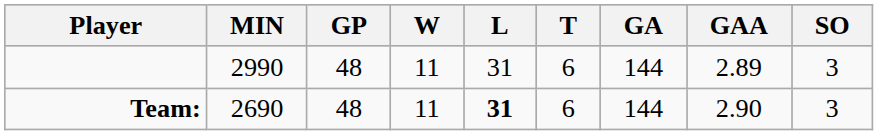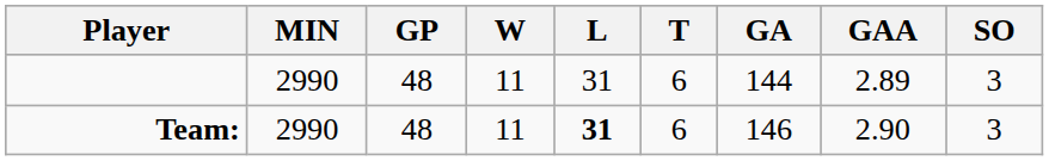Team: | MIN: 2690 -> 2990
Team: | GA: 144 -> 146
